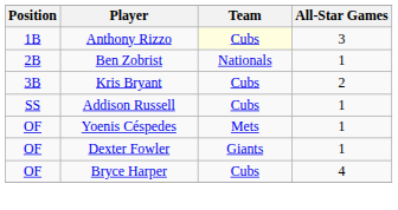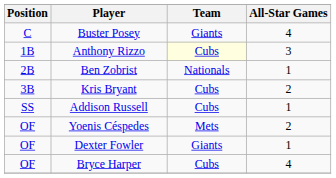+ row: C | Buster Posey | Giants | 4
Yoenis Céspedes | All-Star Games: 1 -> 2
